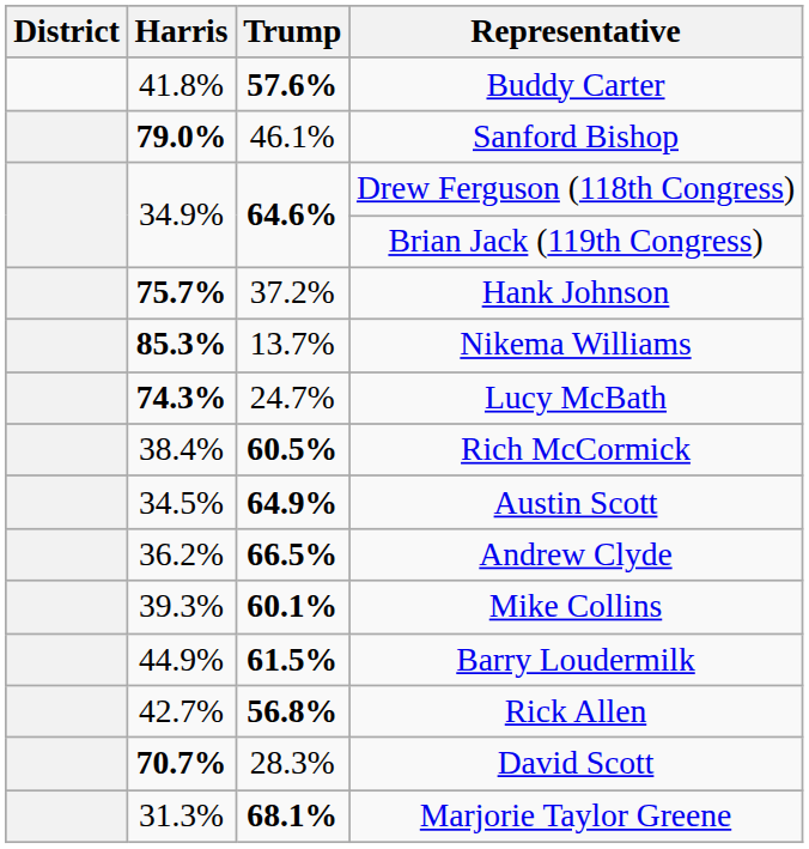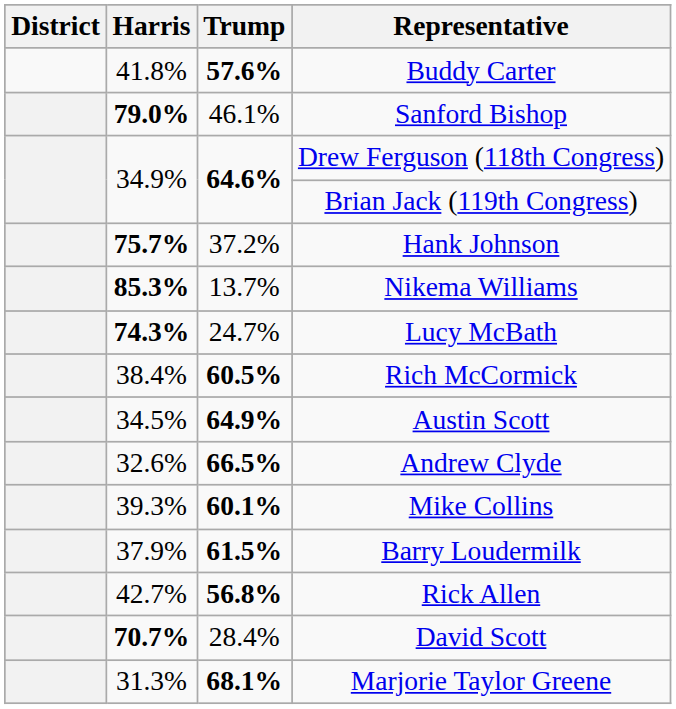Andrew Clyde | Harris: 36.2% -> 32.6%
Barry Loudermilk | Harris: 44.9% -> 37.9%
David Scott | Trump: 28.3% -> 28.4%
